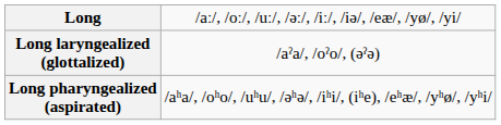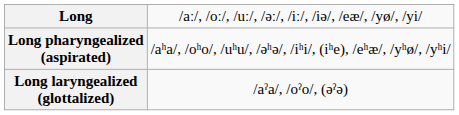rows swapped: Long laryngealized (glottalized) <-> Long pharyngealized (aspirated)
